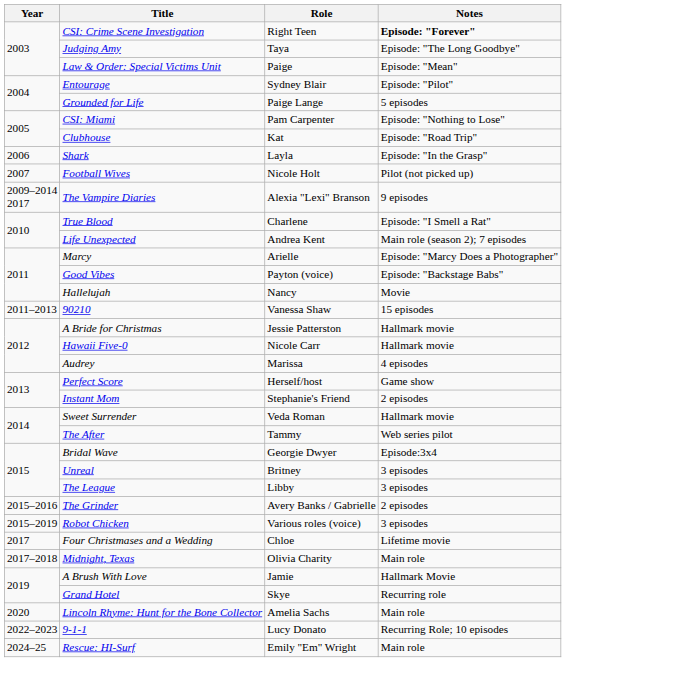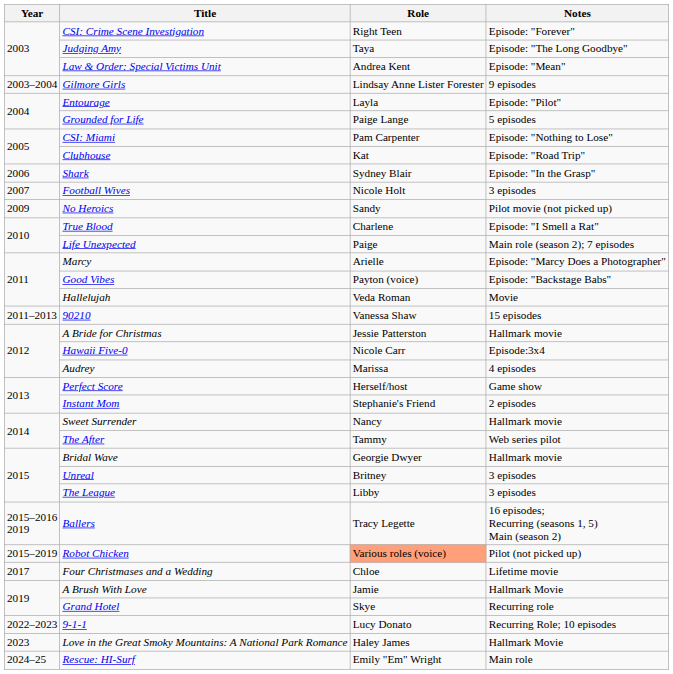CSI: Crime Scene Investigation | Notes: bold -> normal
Law & Order: Special Victims Unit | Role: Paige -> Andrea Kent
+ row: 2003–2004 | Gilmore Girls | Lindsay Anne Lister Forester | 9 episodes
Entourage | Role: Sydney Blair -> Layla
Shark | Role: Layla -> Sydney Blair
Football Wives | Notes: Pilot (not picked up) -> 3 episodes
+ row: 2009 | No Heroics | Sandy | Pilot movie (not picked up)
- row: 2009–2014 2017 | The Vampire Diaries | Alexia "Lexi" Branson | 9 episodes
Life Unexpected | Role: Andrea Kent -> Paige
Hallelujah | Role: Nancy -> Veda Roman
Hawaii Five-0 | Notes: Hallmark movie -> Episode:3x4
Sweet Surrender | Role: Veda Roman -> Nancy
Bridal Wave | Notes: Episode:3x4 -> Hallmark movie
+ row: 2015–2016 2019 | Ballers | Tracy Legette | 16 episodes; Recurring (seasons 1, 5) Main (season 2)
- row: 2015–2016 | The Grinder | Avery Banks / Gabrielle | 2 episodes
Robot Chicken | Role: no background -> lightsalmon background
Robot Chicken | Notes: 3 episodes -> Pilot (not picked up)
- row: 2017–2018 | Midnight, Texas | Olivia Charity | Main role
- row: 2020 | Lincoln Rhyme: Hunt for the Bone Collector | Amelia Sachs | Main role
+ row: 2023 | Love in the Great Smoky Mountains: A National Park Romance | Haley James | Hallmark Movie
